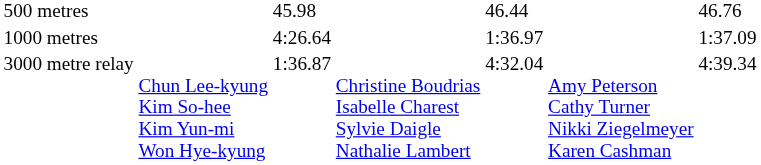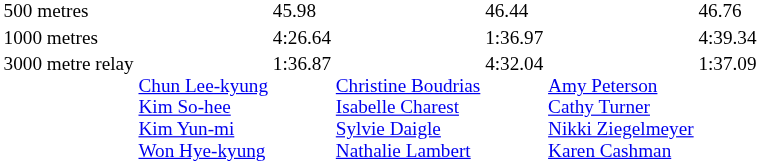1000 metres | column 7: 1:37.09 -> 4:39.34
3000 metre relay | column 7: 4:39.34 -> 1:37.09
